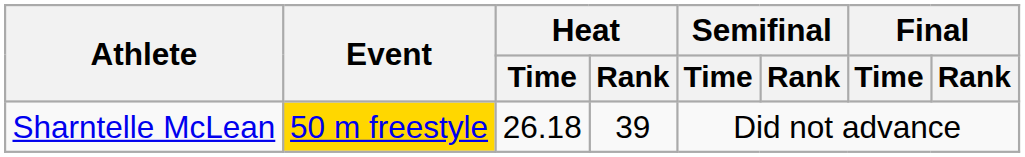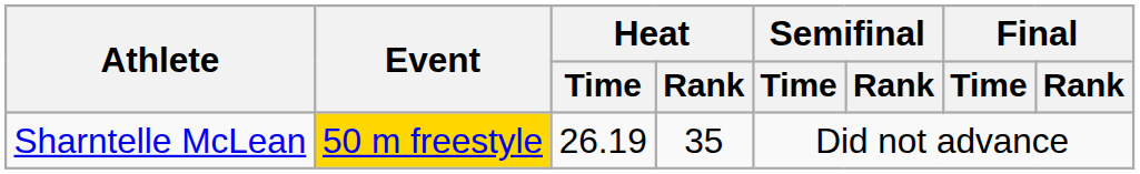Sharntelle McLean | Heat / Time: 26.18 -> 26.19
Sharntelle McLean | Heat / Rank: 39 -> 35
